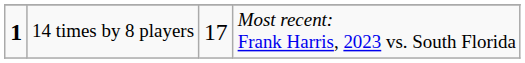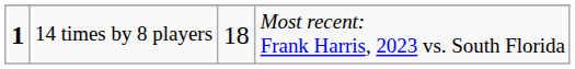14 times by 8 players | column 3: 17 -> 18
